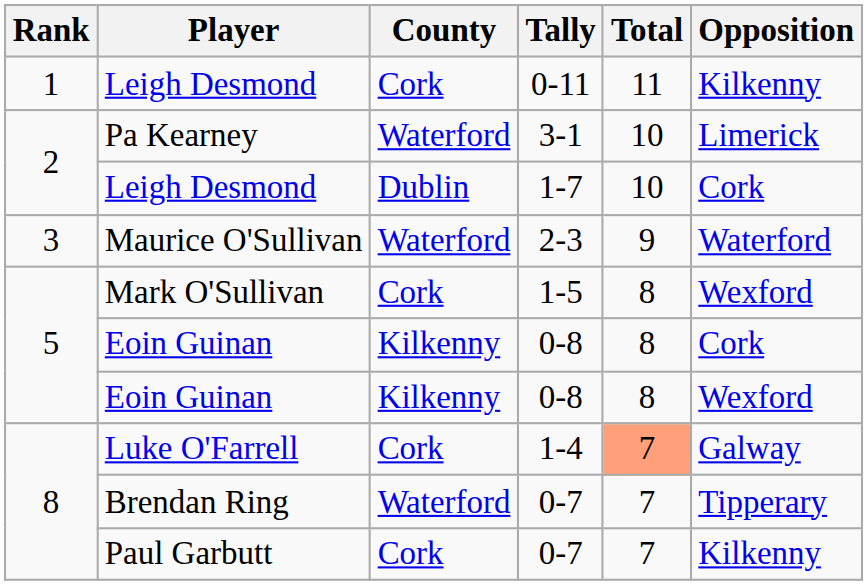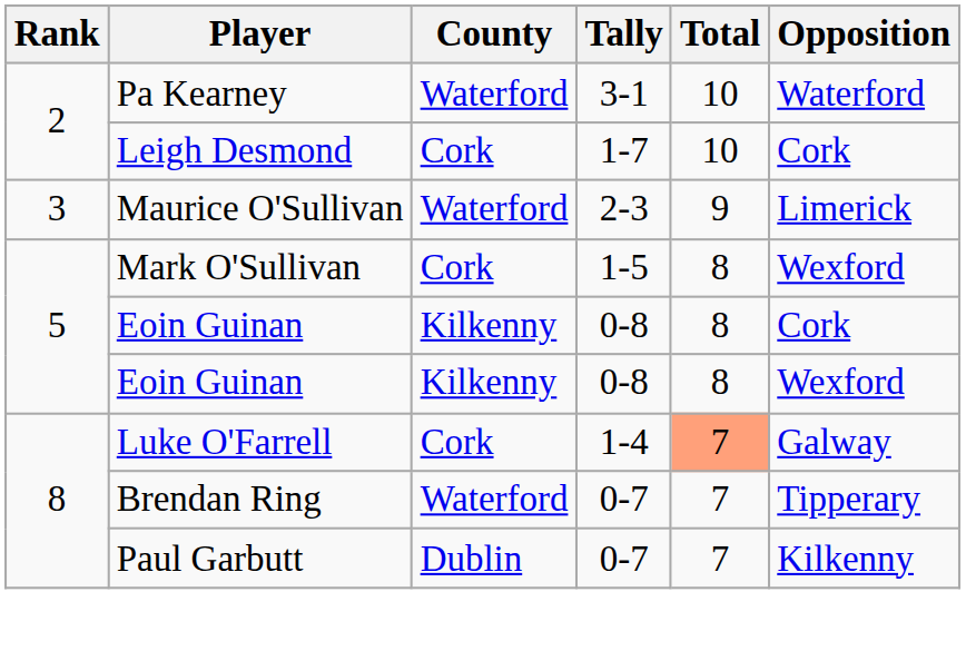- row: 1 | Leigh Desmond | Cork | 0-11 | 11 | Kilkenny
Pa Kearney | Opposition: Limerick -> Waterford
Leigh Desmond / 1-7 | County: Dublin -> Cork
Maurice O'Sullivan | Opposition: Waterford -> Limerick
Paul Garbutt | County: Cork -> Dublin
